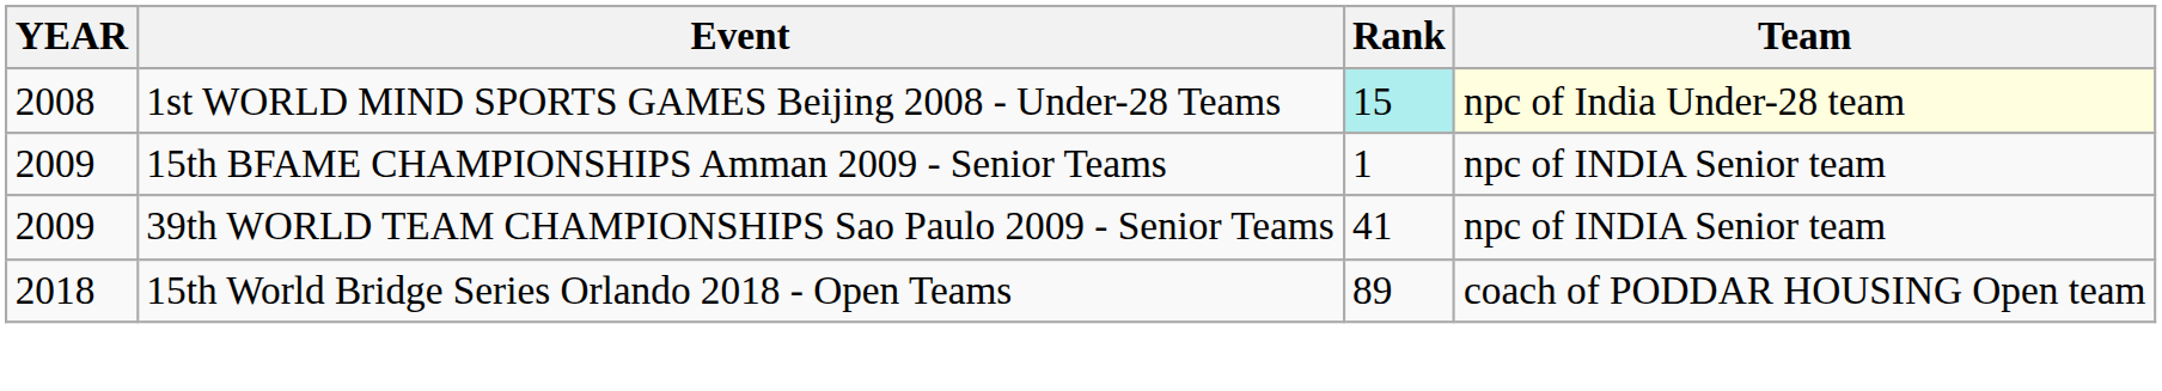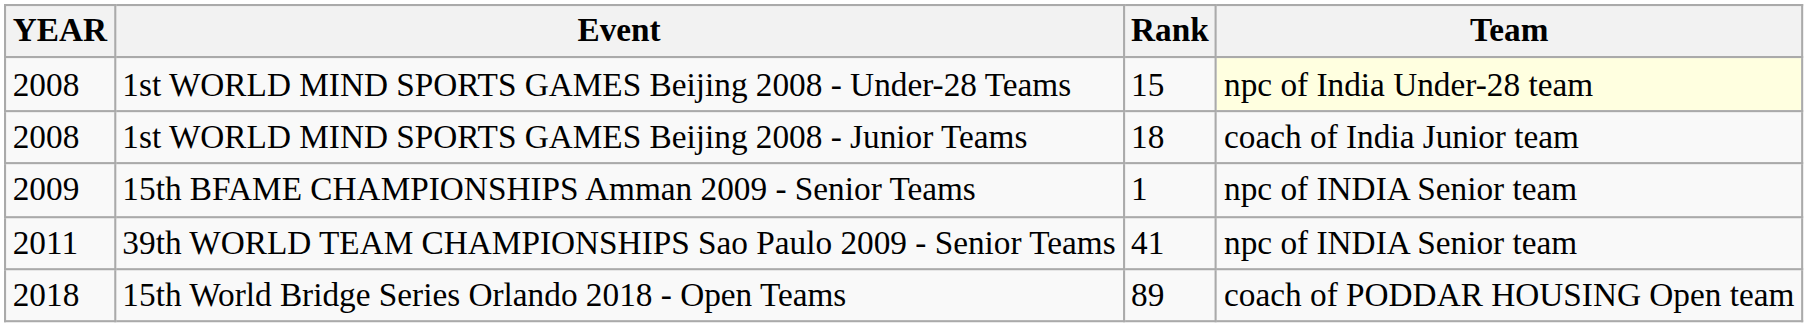1st WORLD MIND SPORTS GAMES Beijing 2008 - Under-28 Teams | Rank: paleturquoise background -> no background
+ row: 2008 | 1st WORLD MIND SPORTS GAMES Beijing 2008 - Junior Teams | 18 | coach of India Junior team
39th WORLD TEAM CHAMPIONSHIPS Sao Paulo 2009 - Senior Teams | YEAR: 2009 -> 2011
